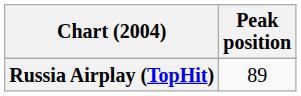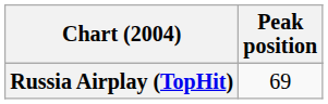Russia Airplay (TopHit) | Peak position: 89 -> 69
